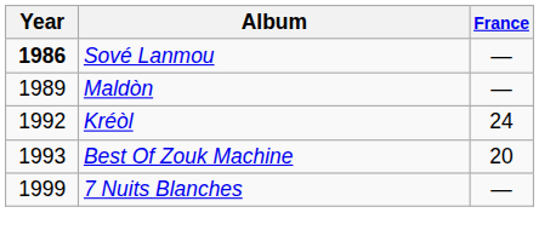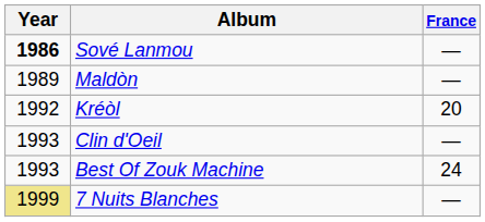Kréòl | France: 24 -> 20
+ row: 1993 | Clin d'Oeil | —
Best Of Zouk Machine | France: 20 -> 24
7 Nuits Blanches | Year: no background -> khaki background
